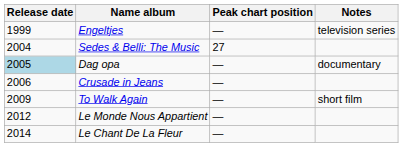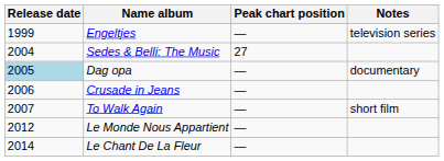To Walk Again | Release date: 2009 -> 2007
